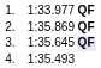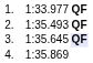2. | column 3: 1:35.869 -> 1:35.493
4. | column 3: 1:35.493 -> 1:35.869
